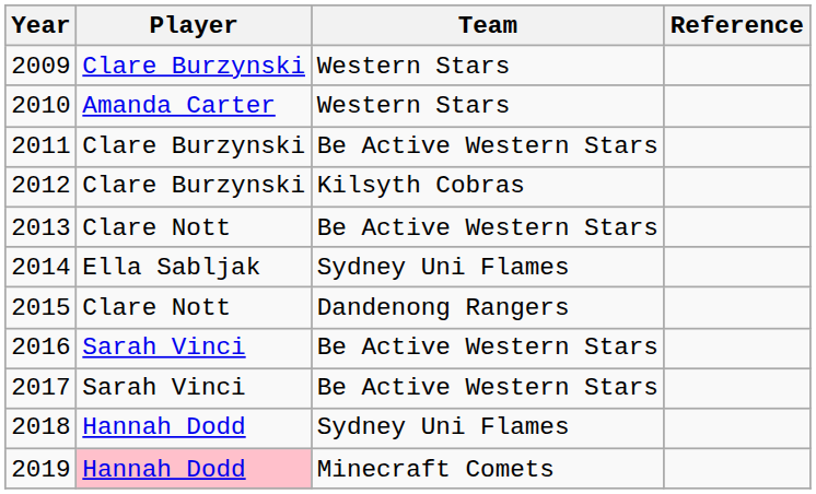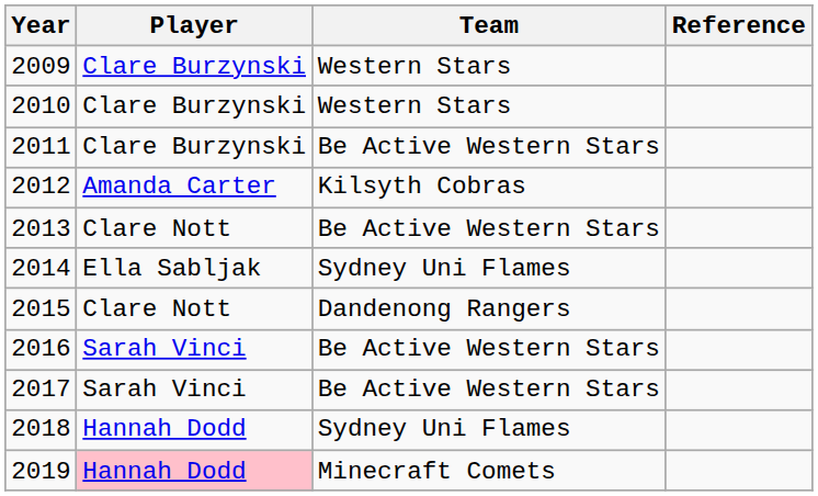2010 | Player: Amanda Carter -> Clare Burzynski
2012 | Player: Clare Burzynski -> Amanda Carter
